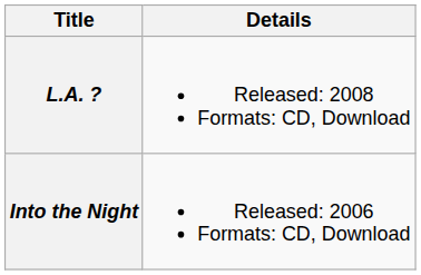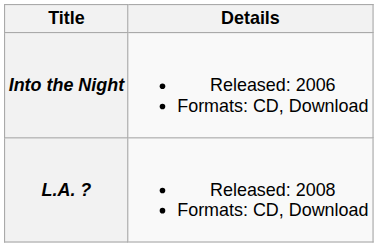rows swapped: Into the Night <-> L.A. ?
